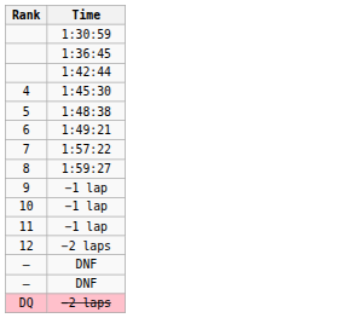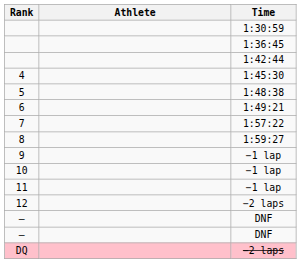+ column: Athlete
